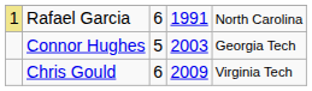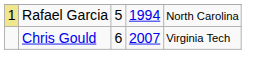Rafael Garcia | column 3: 6 -> 5
Rafael Garcia | column 4: 1991 -> 1994
- row: Connor Hughes | 5 | 2003 | Georgia Tech
Chris Gould | column 4: 2009 -> 2007
